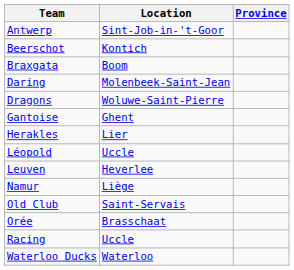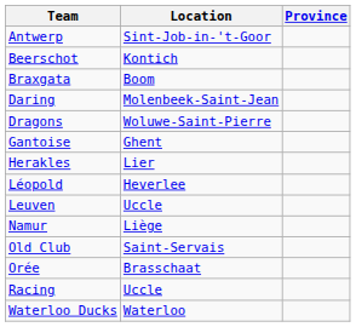Léopold | Location: Uccle -> Heverlee
Leuven | Location: Heverlee -> Uccle
